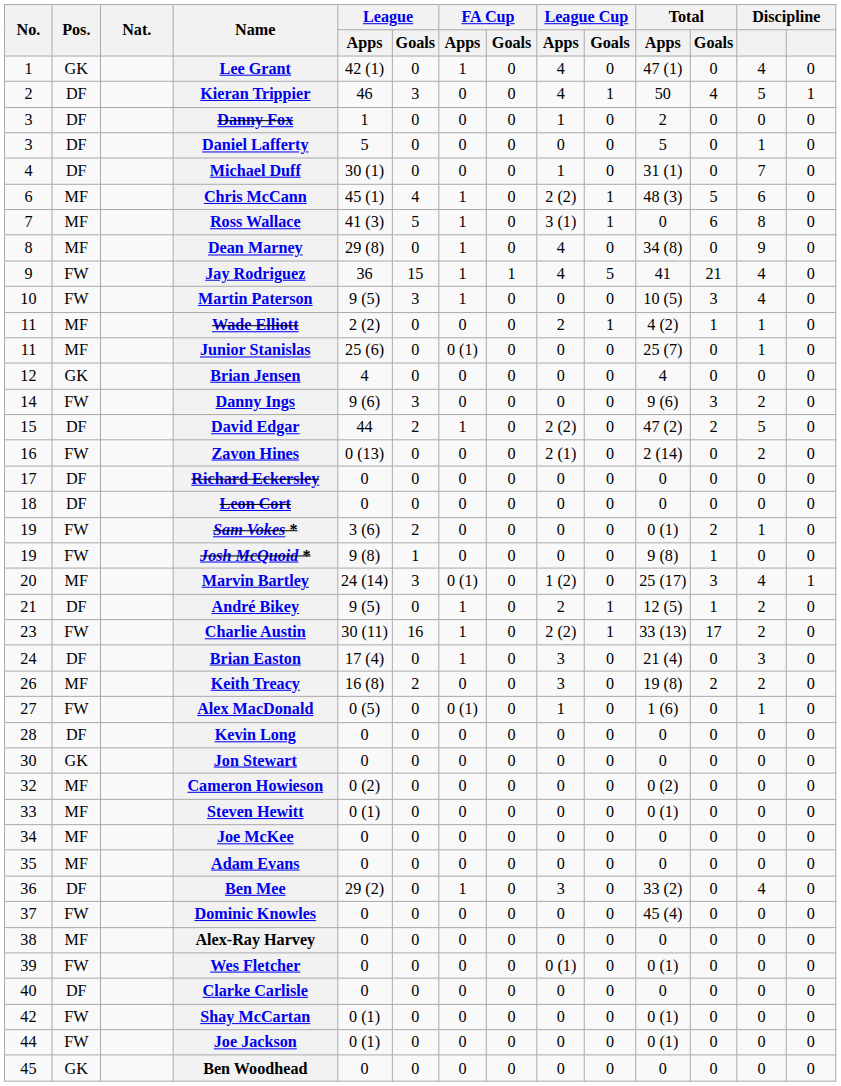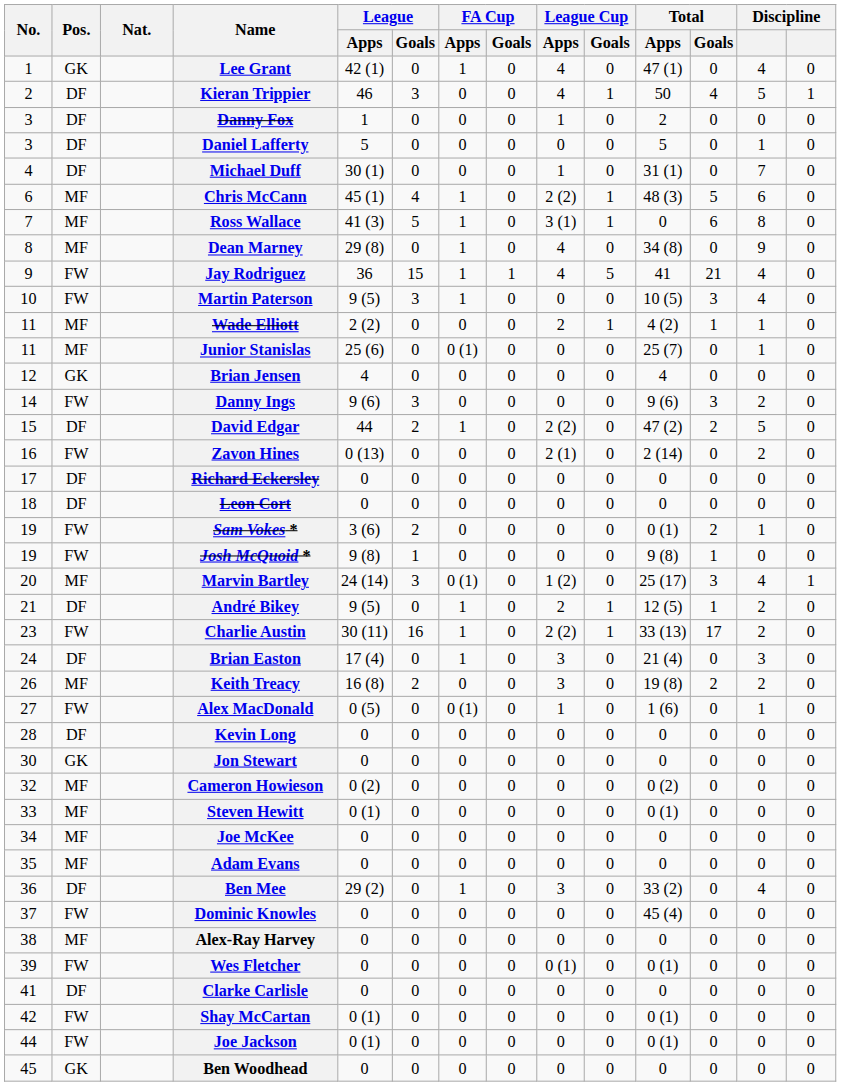Clarke Carlisle | No.: 40 -> 41
